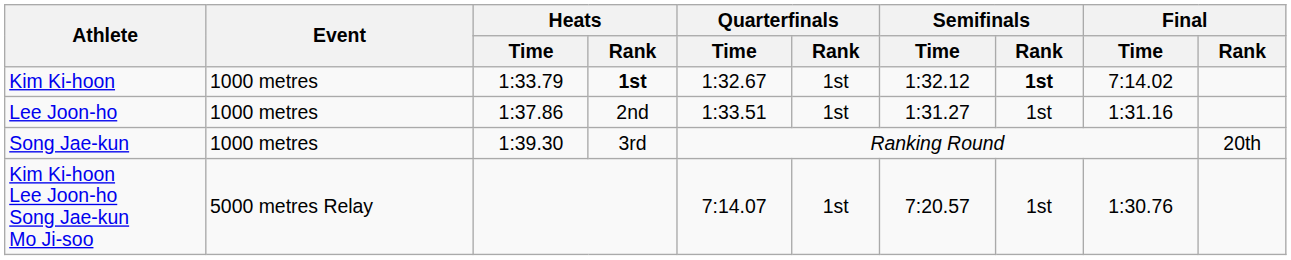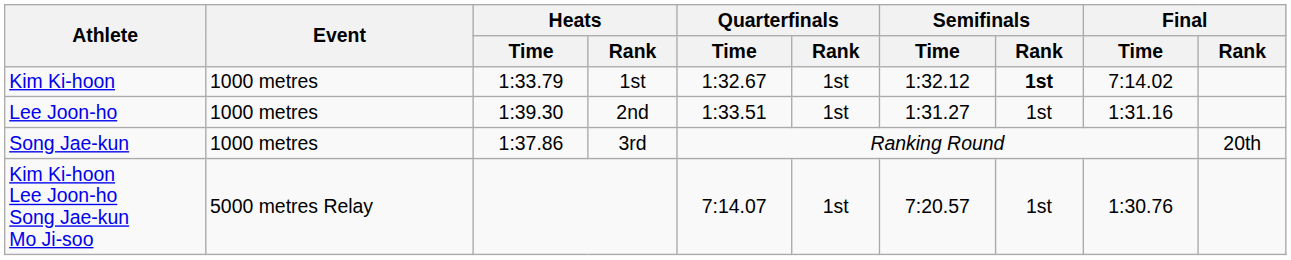Kim Ki-hoon | Heats / Rank: bold -> normal
Lee Joon-ho | Heats / Time: 1:37.86 -> 1:39.30
Song Jae-kun | Heats / Time: 1:39.30 -> 1:37.86
